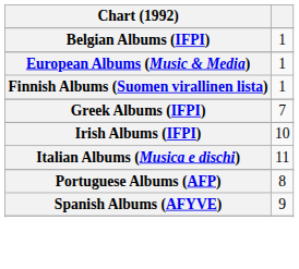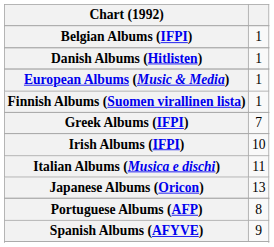+ row: Danish Albums (Hitlisten) | 1
+ row: Japanese Albums (Oricon) | 13
